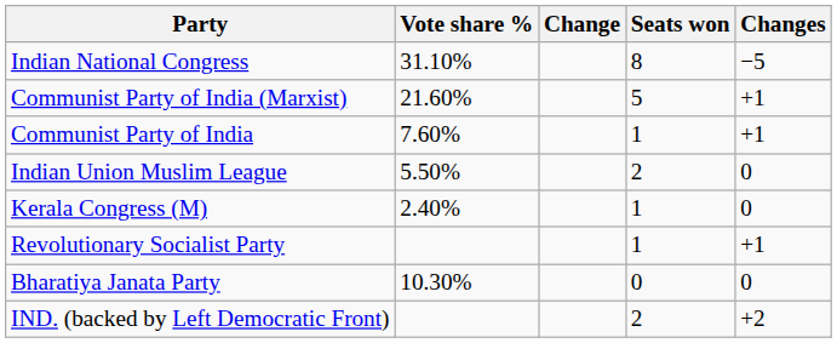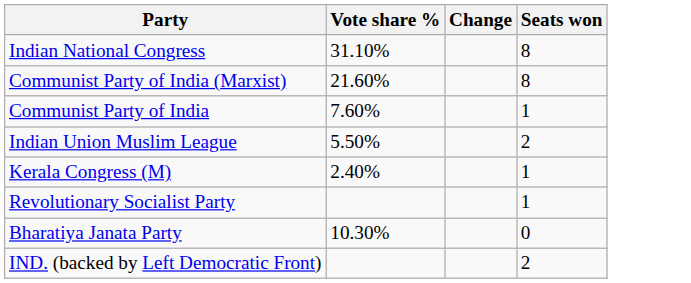- column: Changes | −5 | +1 | +1 | 0 | 0 | +1 | 0 | +2
Communist Party of India (Marxist) | Seats won: 5 -> 8
